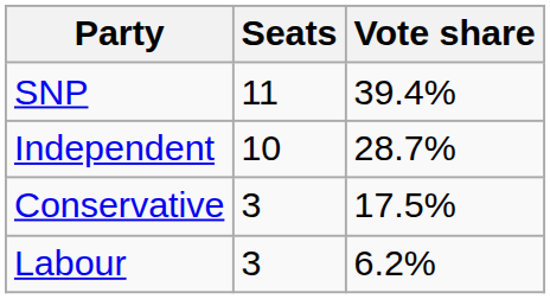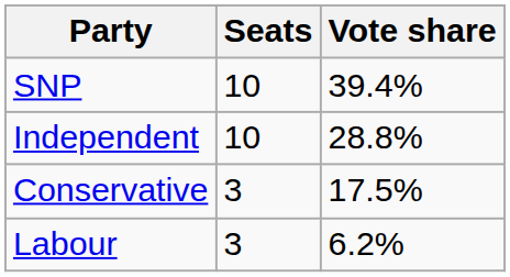SNP | Seats: 11 -> 10
Independent | Vote share: 28.7% -> 28.8%
